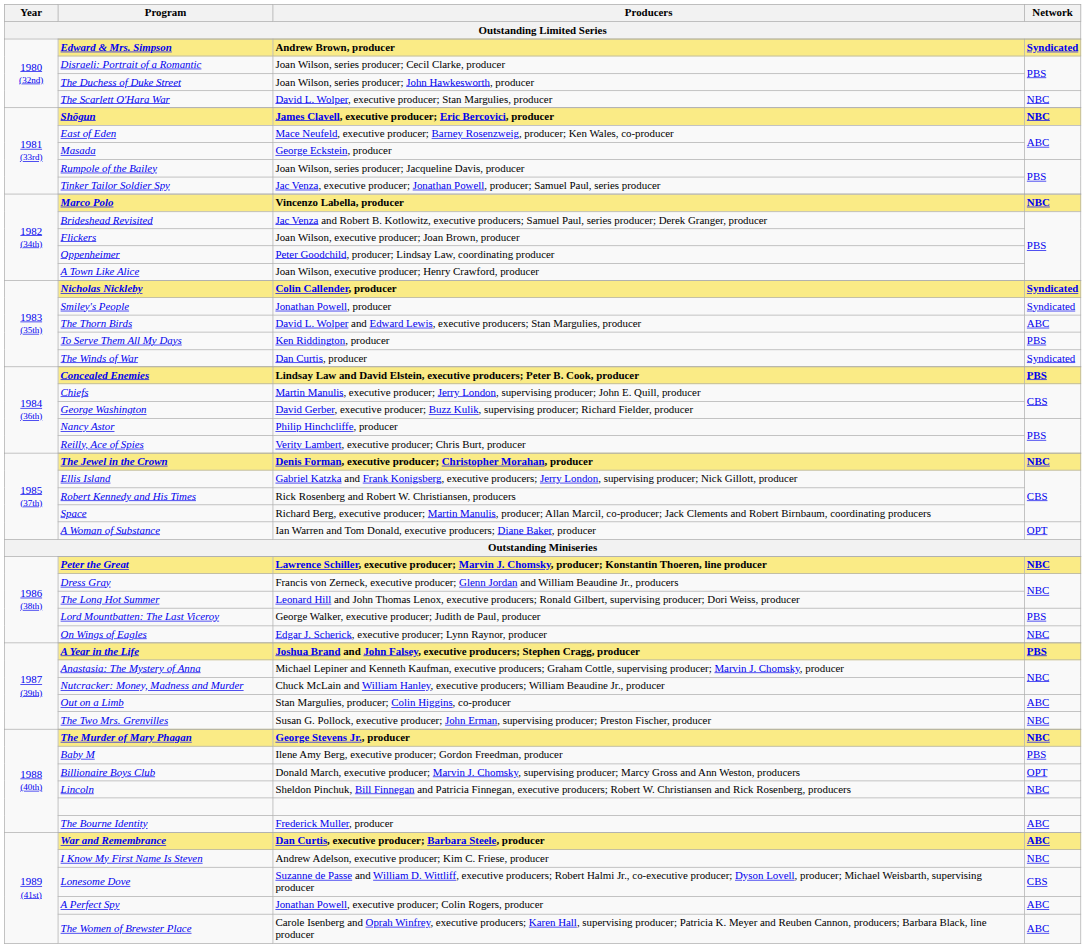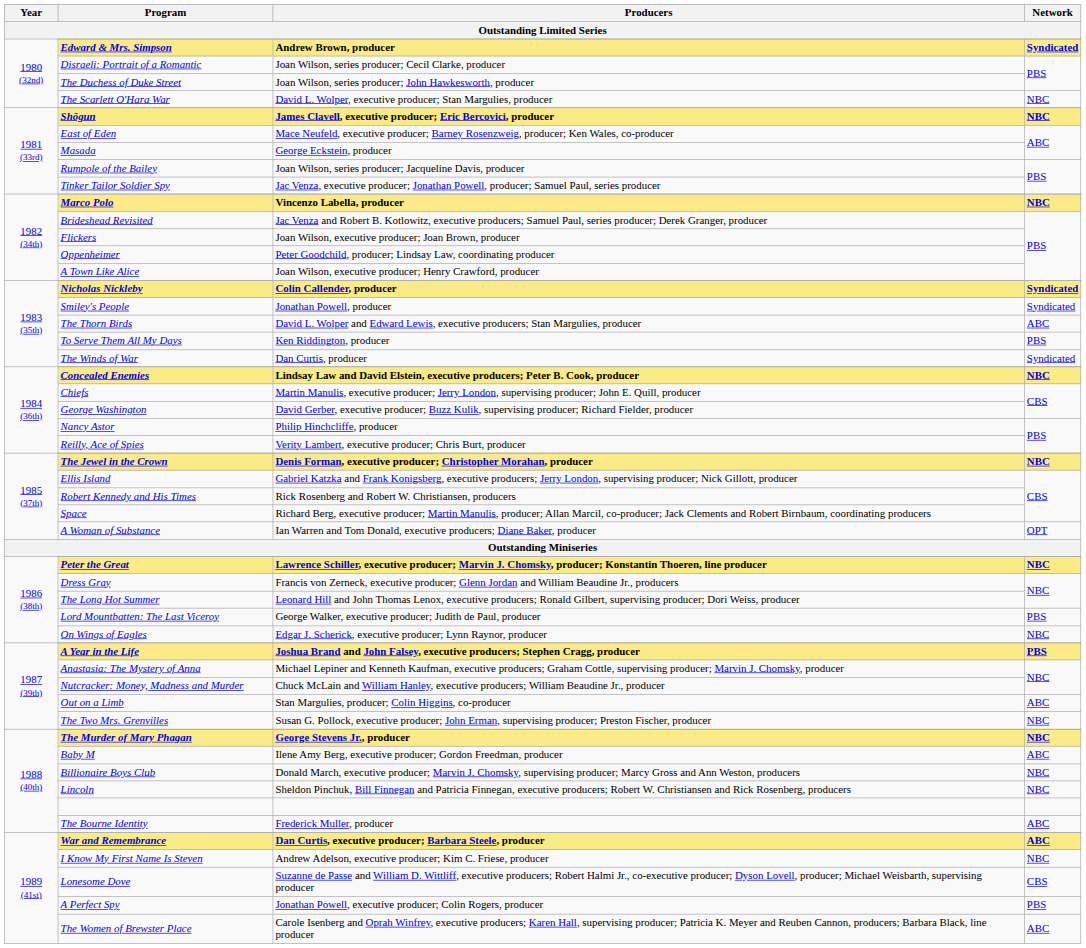Concealed Enemies | Network: PBS -> NBC
Baby M | Network: PBS -> ABC
Billionaire Boys Club | Network: OPT -> NBC
A Perfect Spy | Network: ABC -> PBS
